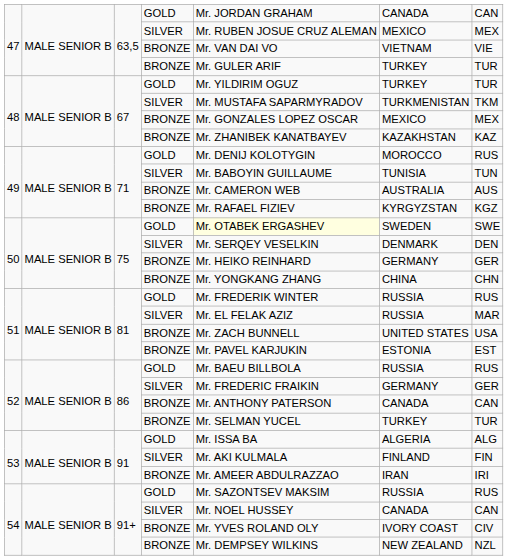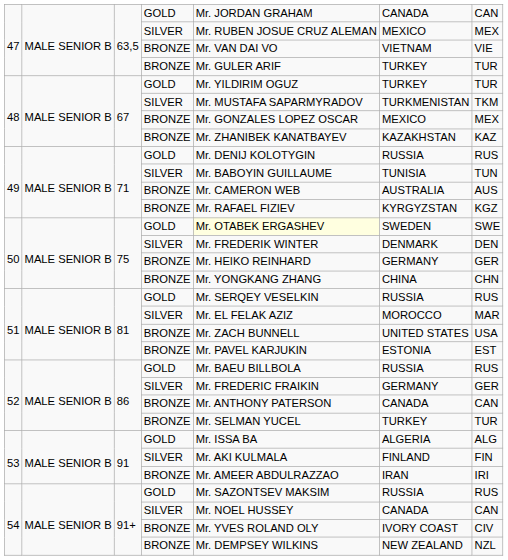49 / GOLD | column 6: MOROCCO -> RUSSIA
50 / SILVER | column 5: Mr. SERQEY VESELKIN -> Mr. FREDERIK WINTER
51 / GOLD | column 5: Mr. FREDERIK WINTER -> Mr. SERQEY VESELKIN
51 / SILVER | column 6: RUSSIA -> MOROCCO
